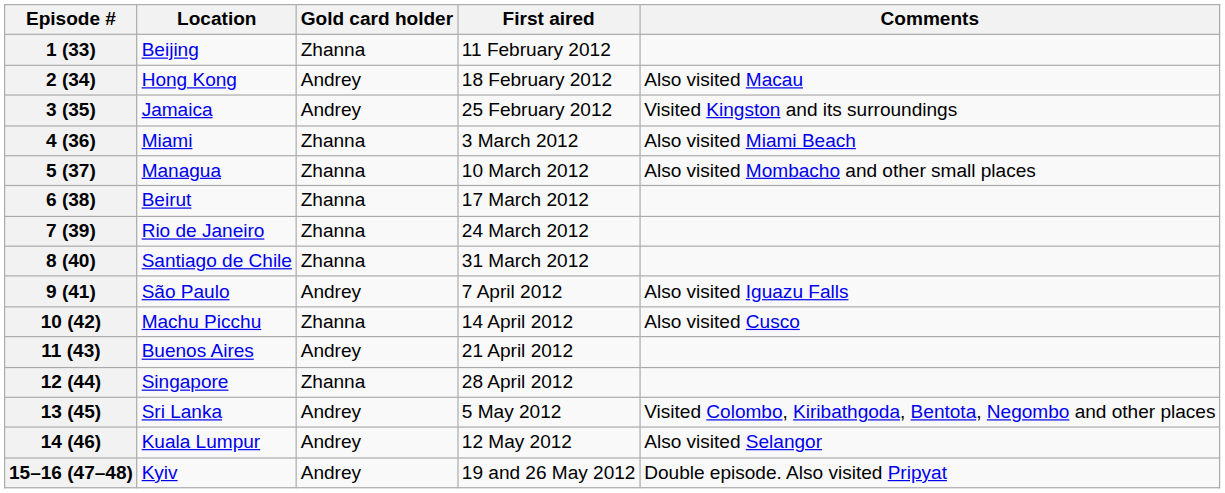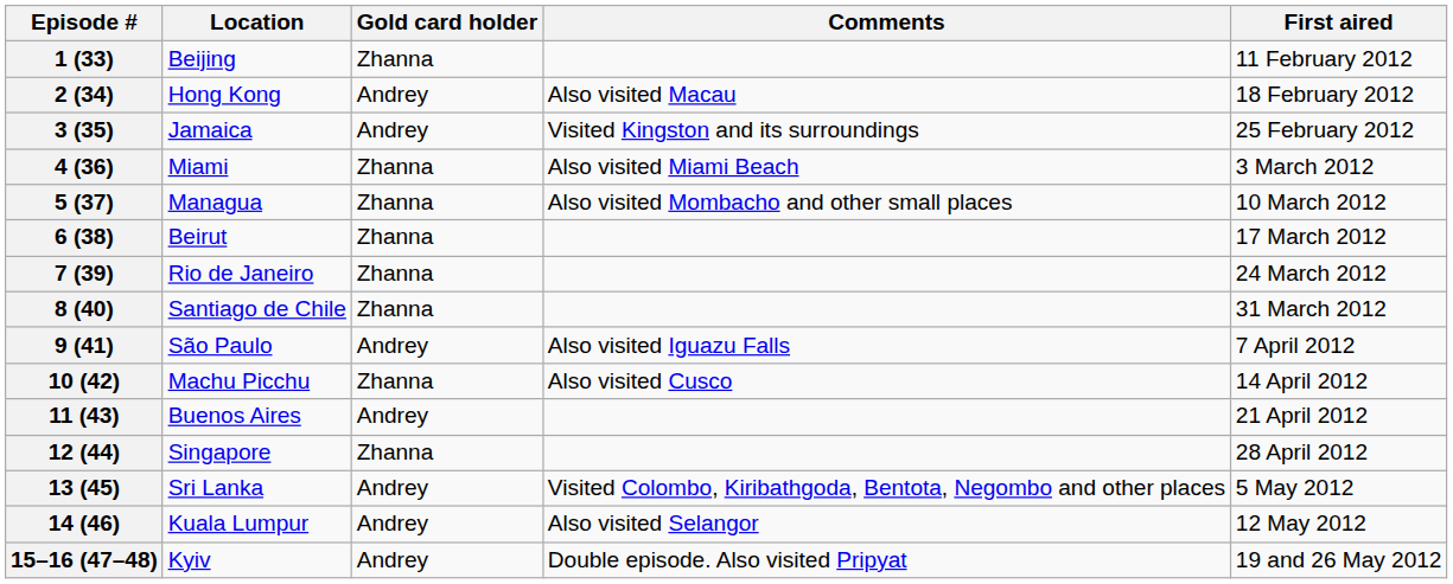columns swapped: First aired <-> Comments
